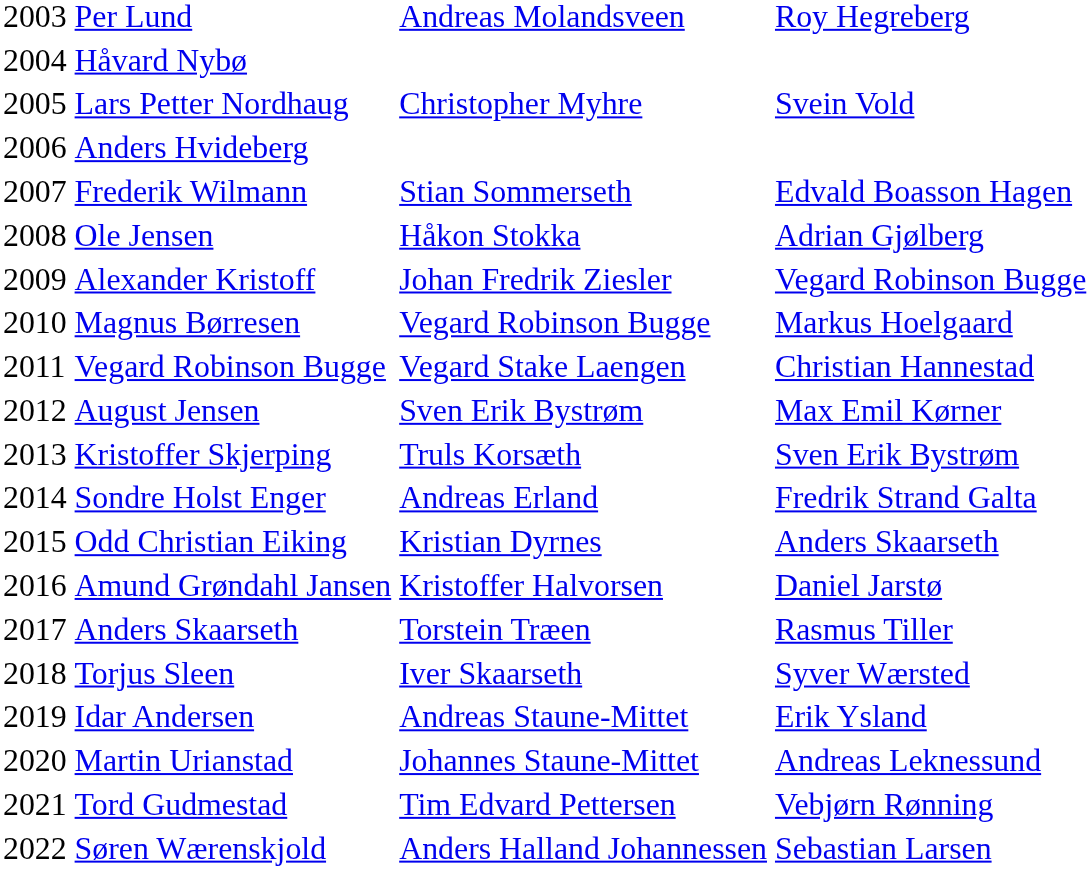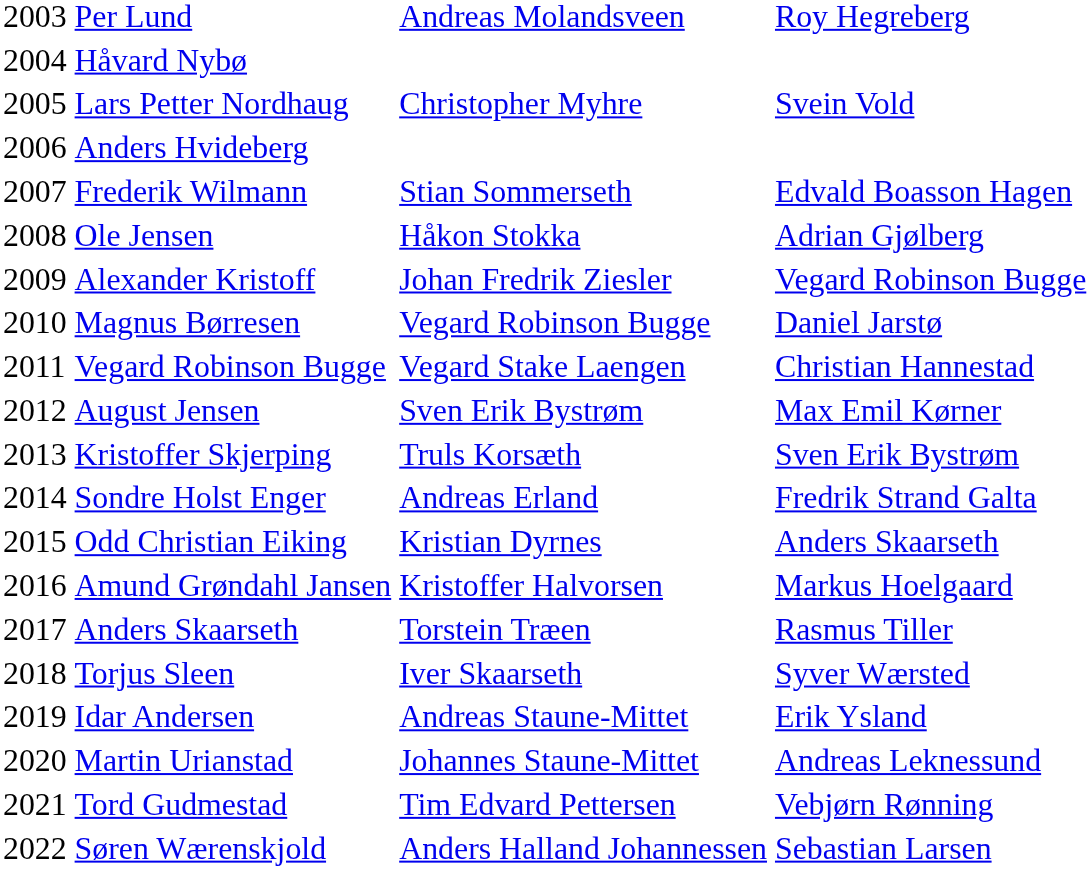Magnus Børresen | column 4: Markus Hoelgaard -> Daniel Jarstø
Amund Grøndahl Jansen | column 4: Daniel Jarstø -> Markus Hoelgaard
